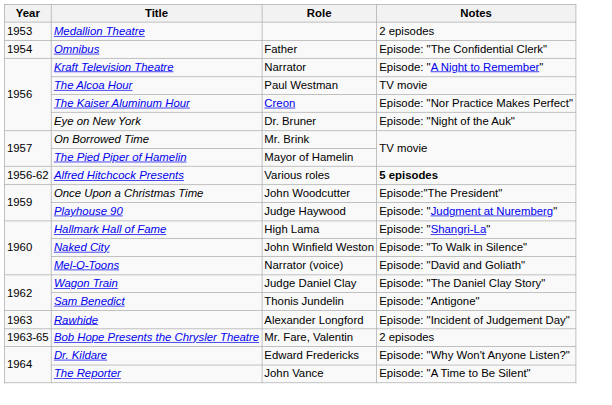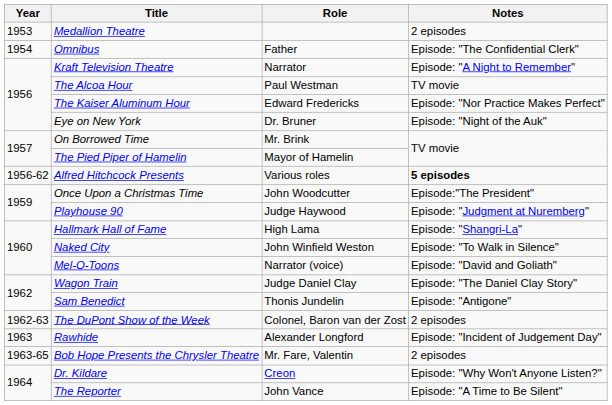The Kaiser Aluminum Hour | Role: Creon -> Edward Fredericks
+ row: 1962-63 | The DuPont Show of the Week | Colonel, Baron van der Zost | 2 episodes
Dr. Kildare | Role: Edward Fredericks -> Creon
